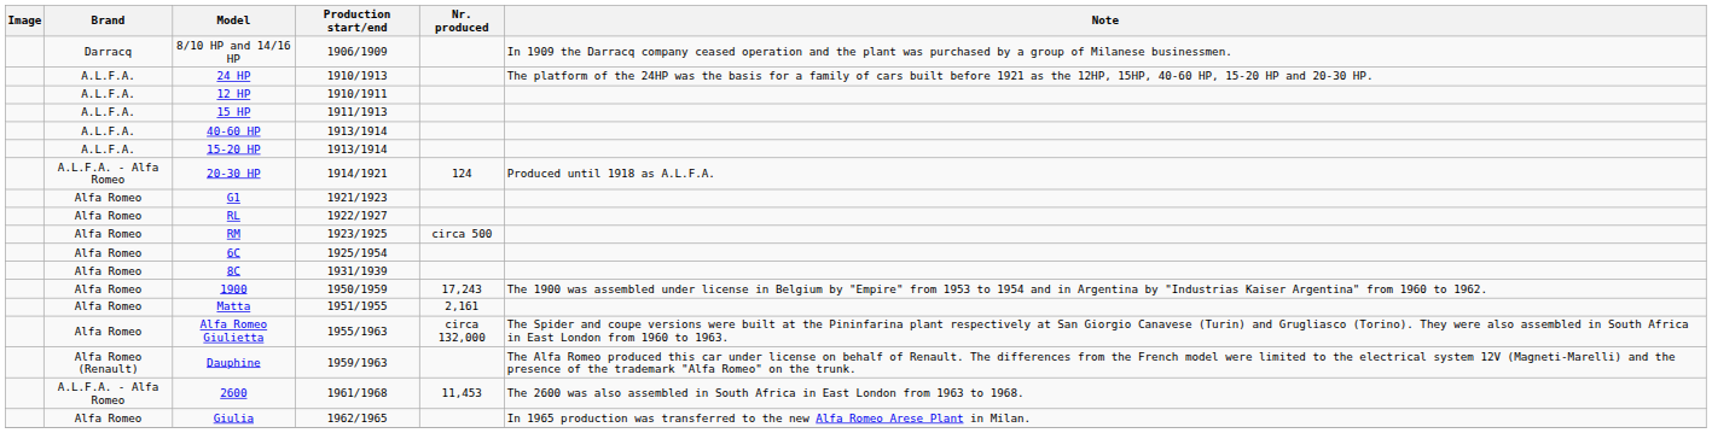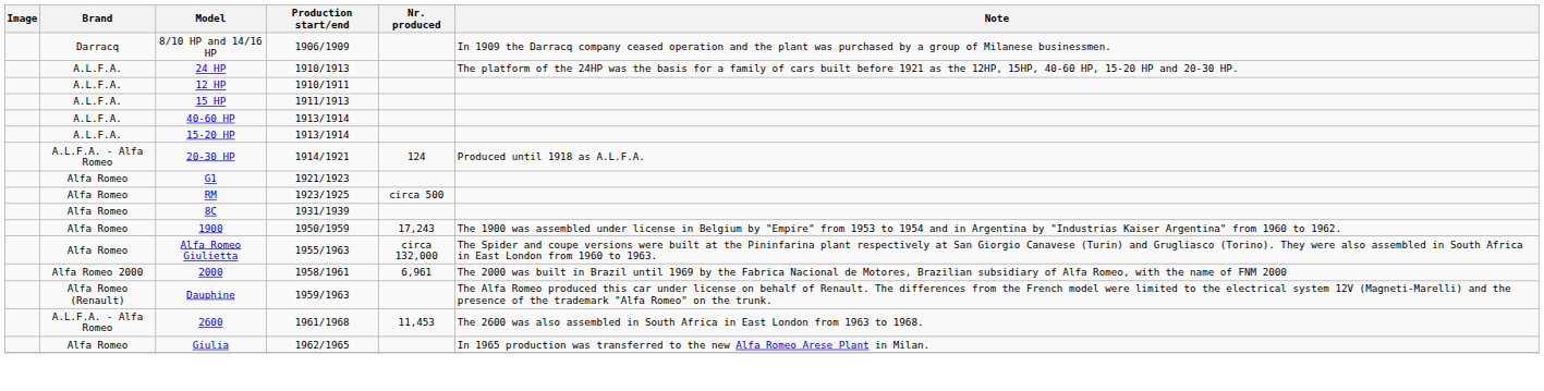- row: Alfa Romeo | RL | 1922/1927
- row: Alfa Romeo | 6C | 1925/1954
- row: Alfa Romeo | Matta | 1951/1955 | 2,161
+ row: Alfa Romeo 2000 | 2000 | 1958/1961 | 6,961 | The 2000 was built in Brazil until 1969 by the Fabrica Nacional de Motores, Brazilian subsidiary of Alfa Romeo, with the name of FNM 2000
